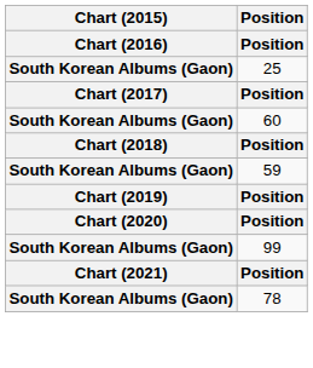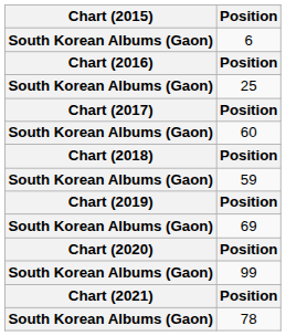+ row: South Korean Albums (Gaon) | 6
+ row: South Korean Albums (Gaon) | 69
